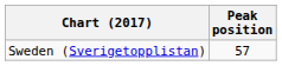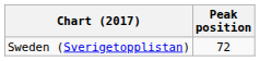Sweden (Sverigetopplistan) | Peak position: 57 -> 72
